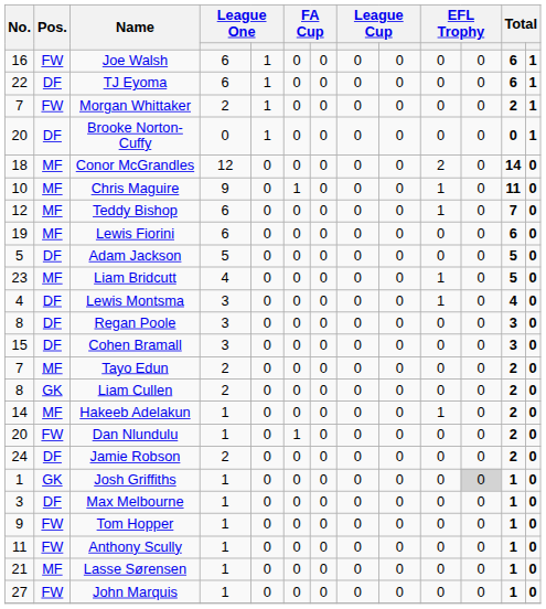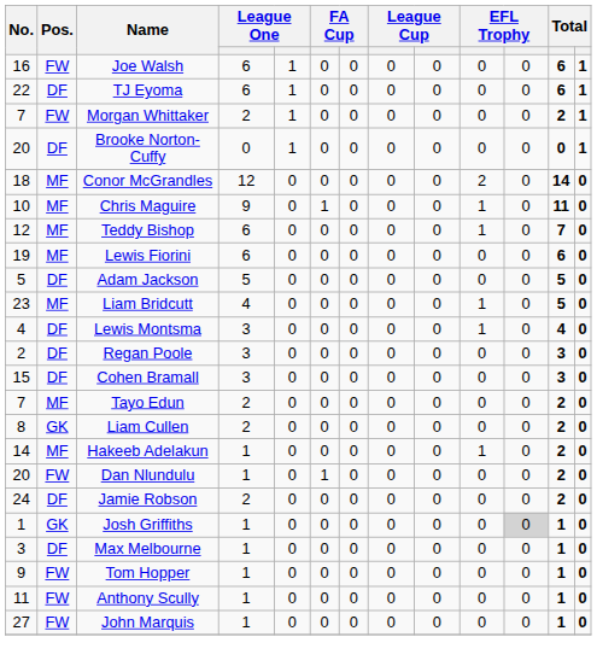Regan Poole | No.: 8 -> 2
- row: 21 | MF | Lasse Sørensen | 1 | 0 | 0 | 0 | 0 | 0 | 0 | 0 | 1 | 0
